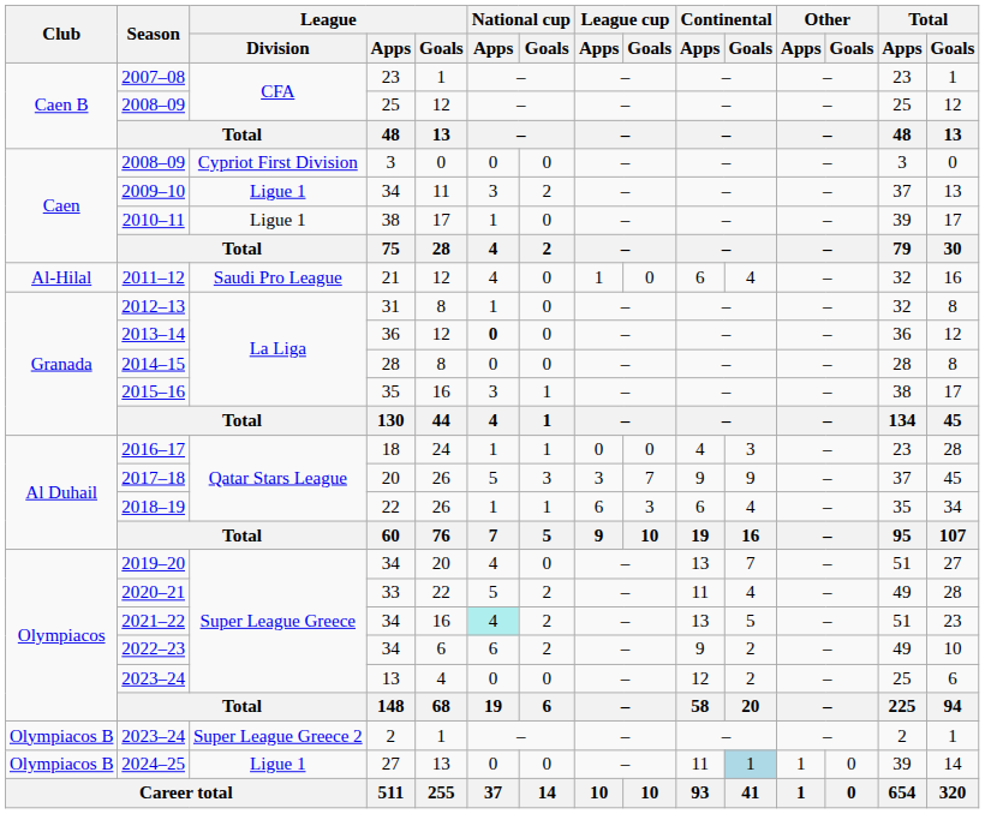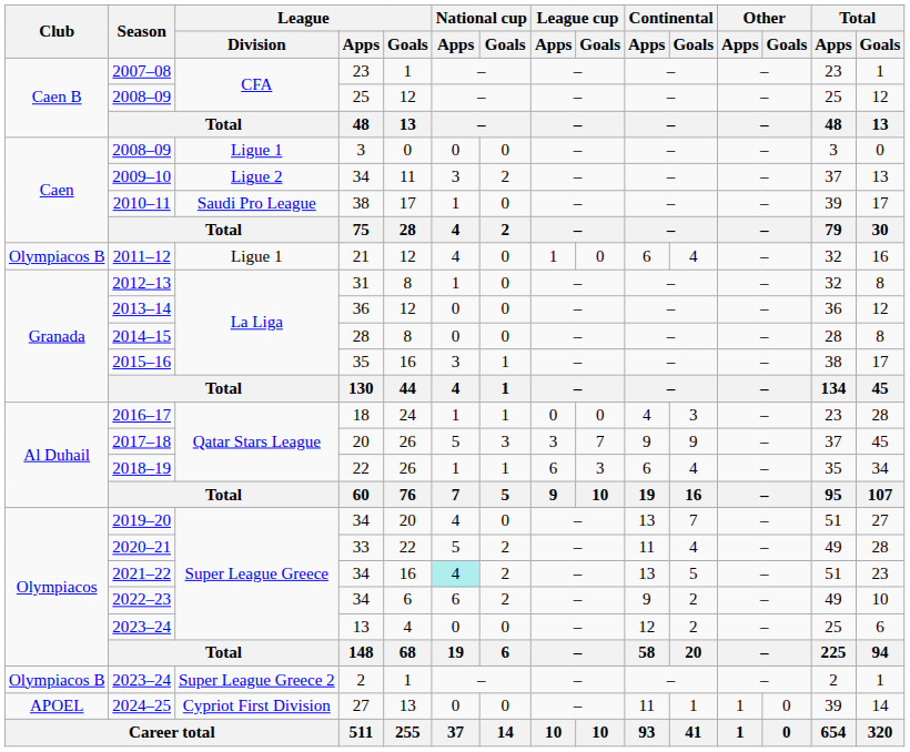2008–09 / 3 | League / Division: Cypriot First Division -> Ligue 1
2009–10 | League / Division: Ligue 1 -> Ligue 2
2010–11 | League / Division: Ligue 1 -> Saudi Pro League
2011–12 | Club: Al-Hilal -> Olympiacos B
2011–12 | League / Division: Saudi Pro League -> Ligue 1
2013–14 | National cup / Apps: bold -> normal
2024–25 | Club: Olympiacos B -> APOEL
2024–25 | League / Division: Ligue 1 -> Cypriot First Division
2024–25 | Continental / Goals: lightblue background -> no background
